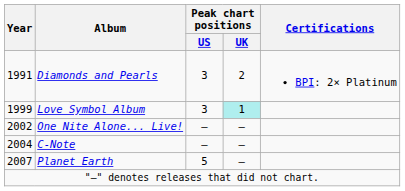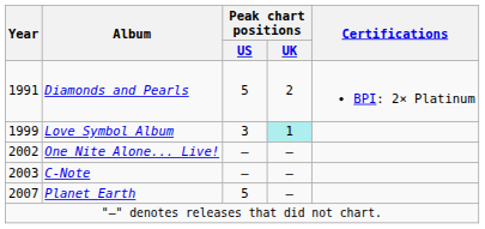Diamonds and Pearls | Peak chart positions / US: 3 -> 5
C-Note | Year: 2004 -> 2003
